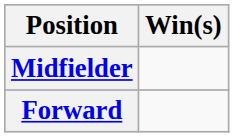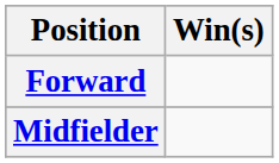rows swapped: Midfielder <-> Forward
